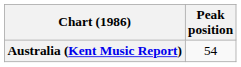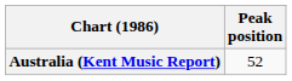Australia (Kent Music Report) | Peak position: 54 -> 52
